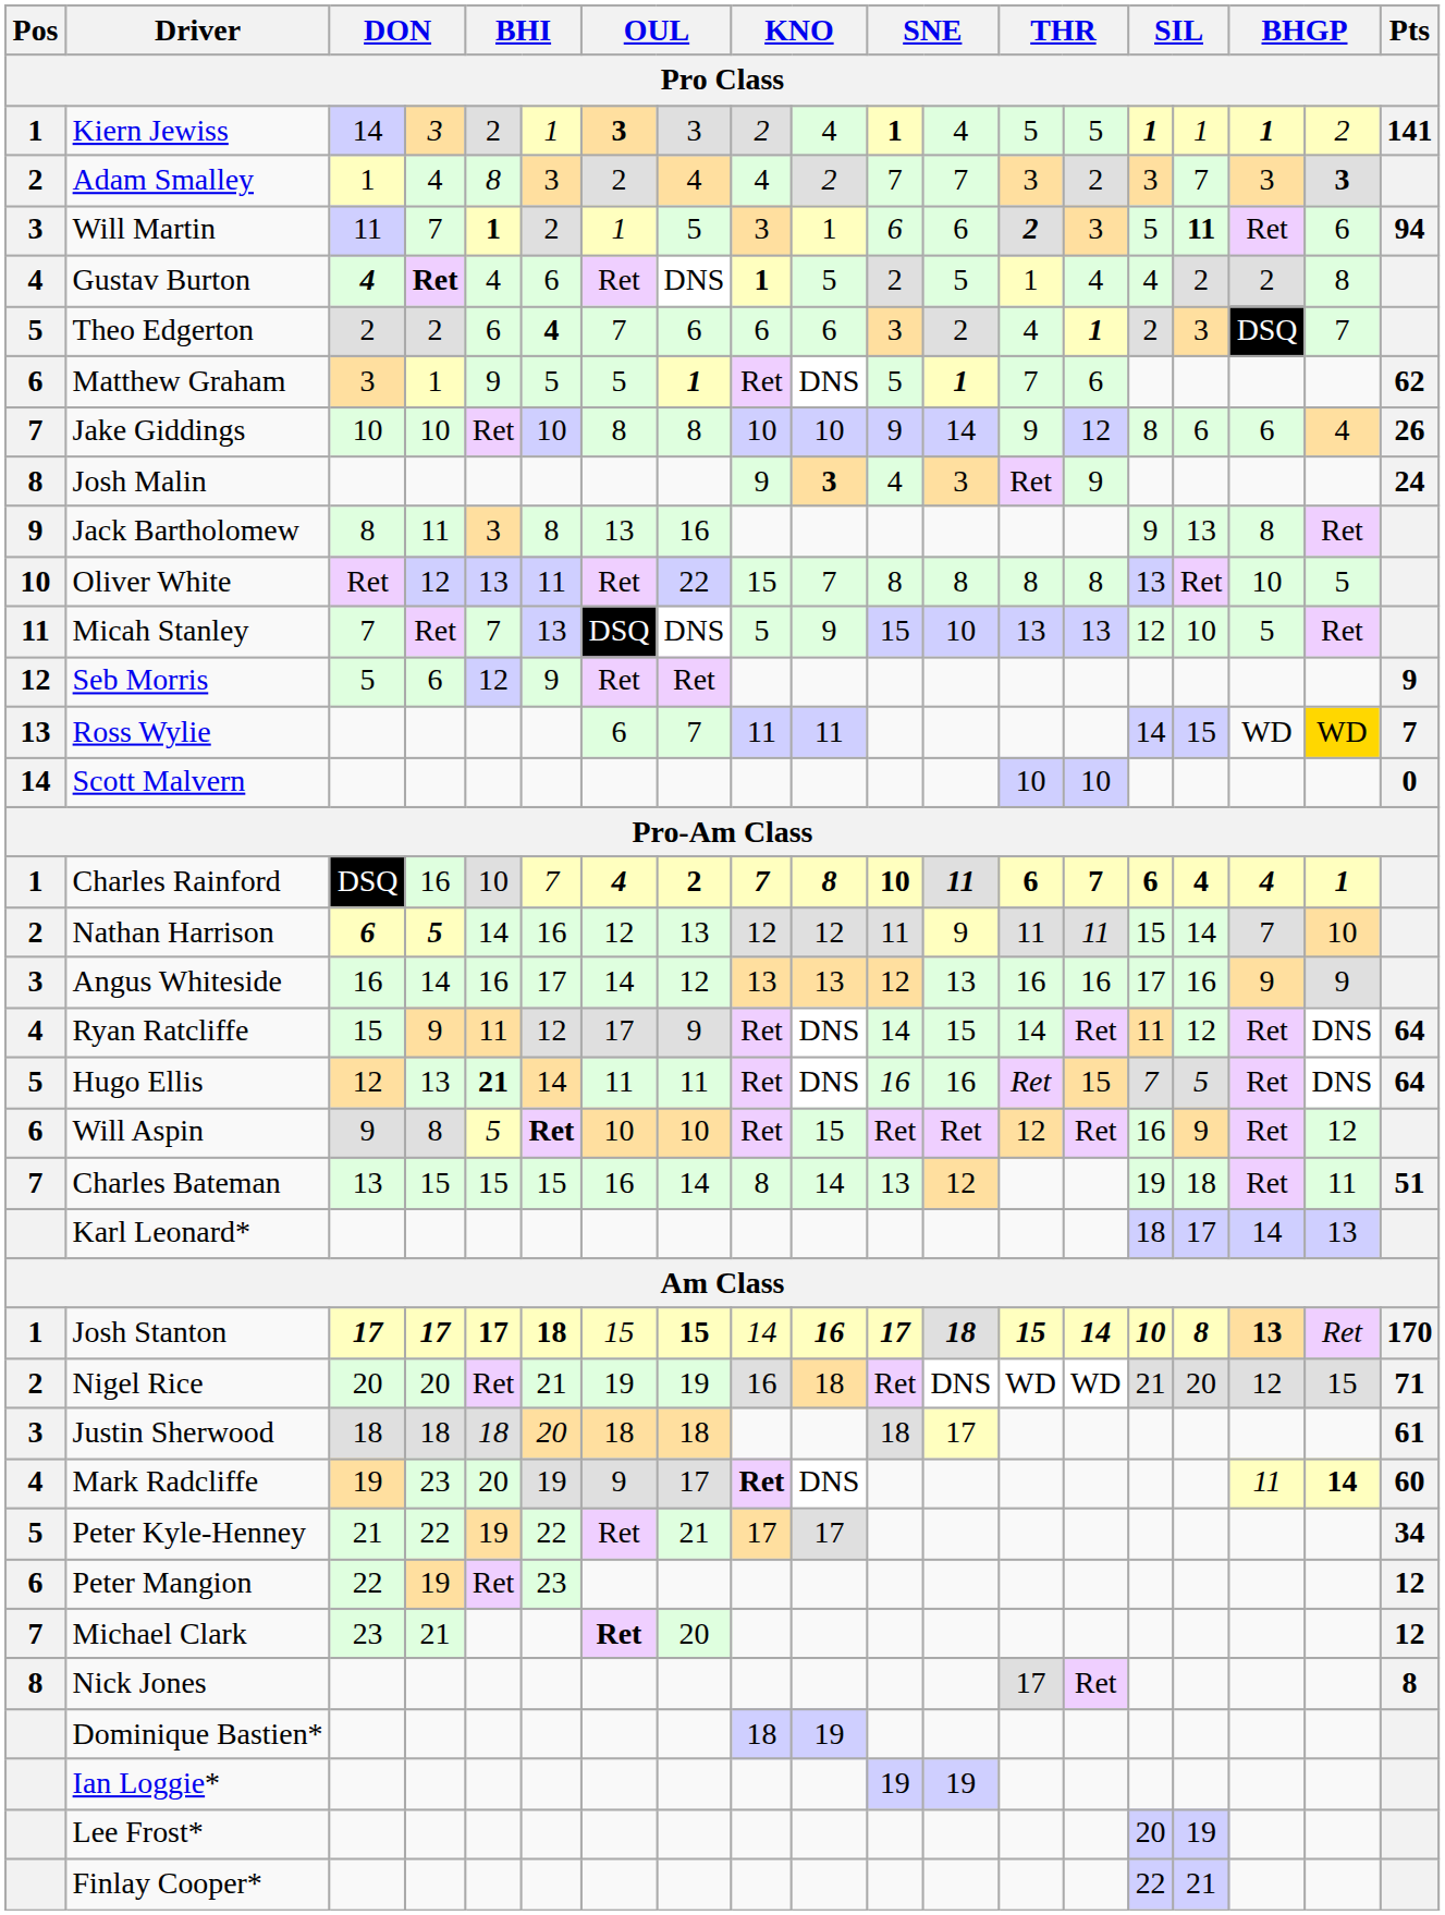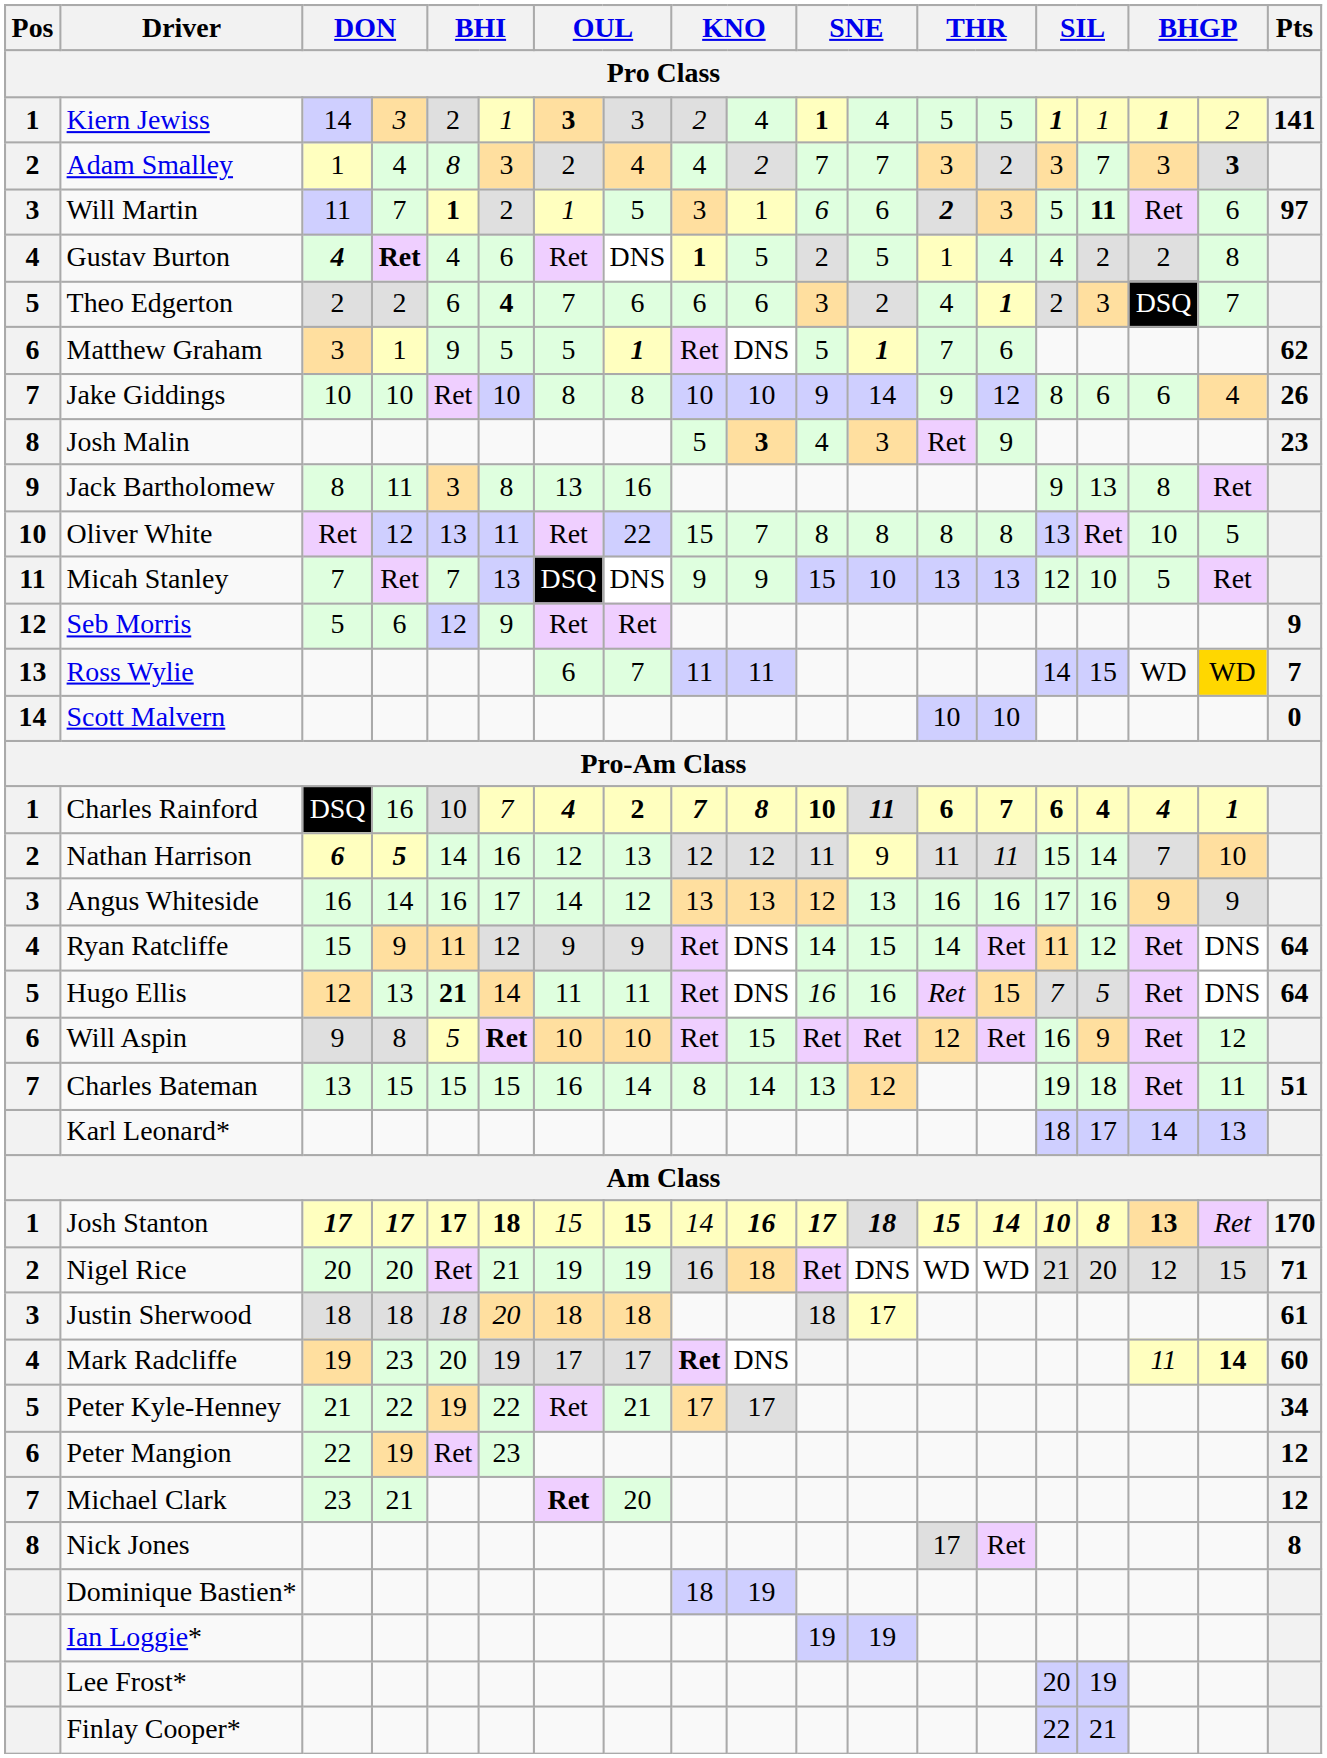Will Martin | Pts: 94 -> 97
Josh Malin | column 9: 9 -> 5
Josh Malin | Pts: 24 -> 23
Micah Stanley | column 9: 5 -> 9
Ryan Ratcliffe | column 7: 17 -> 9
Mark Radcliffe | column 7: 9 -> 17
